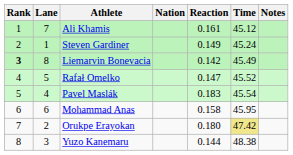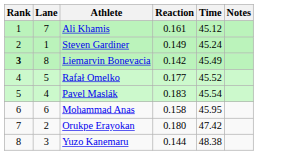- column: Nation
Rafał Omelko | Reaction: 0.147 -> 0.177
Orukpe Erayokan | Time: khaki background -> no background
